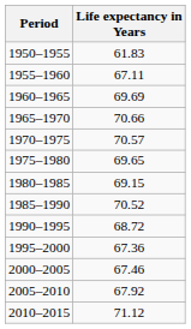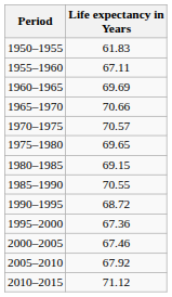1985–1990 | Life expectancy in Years: 70.52 -> 70.55
